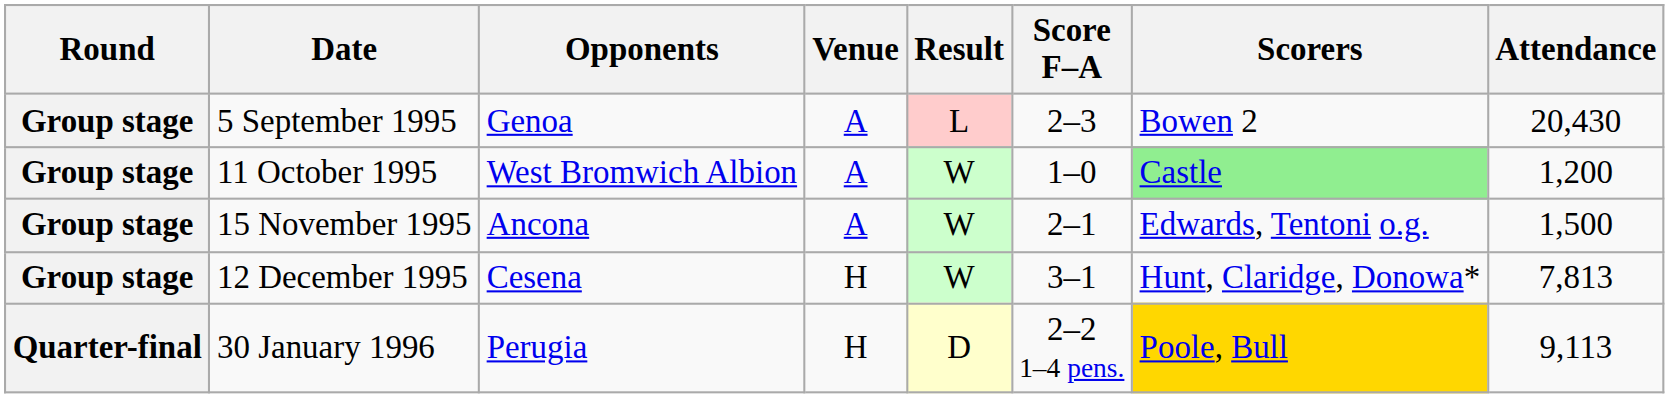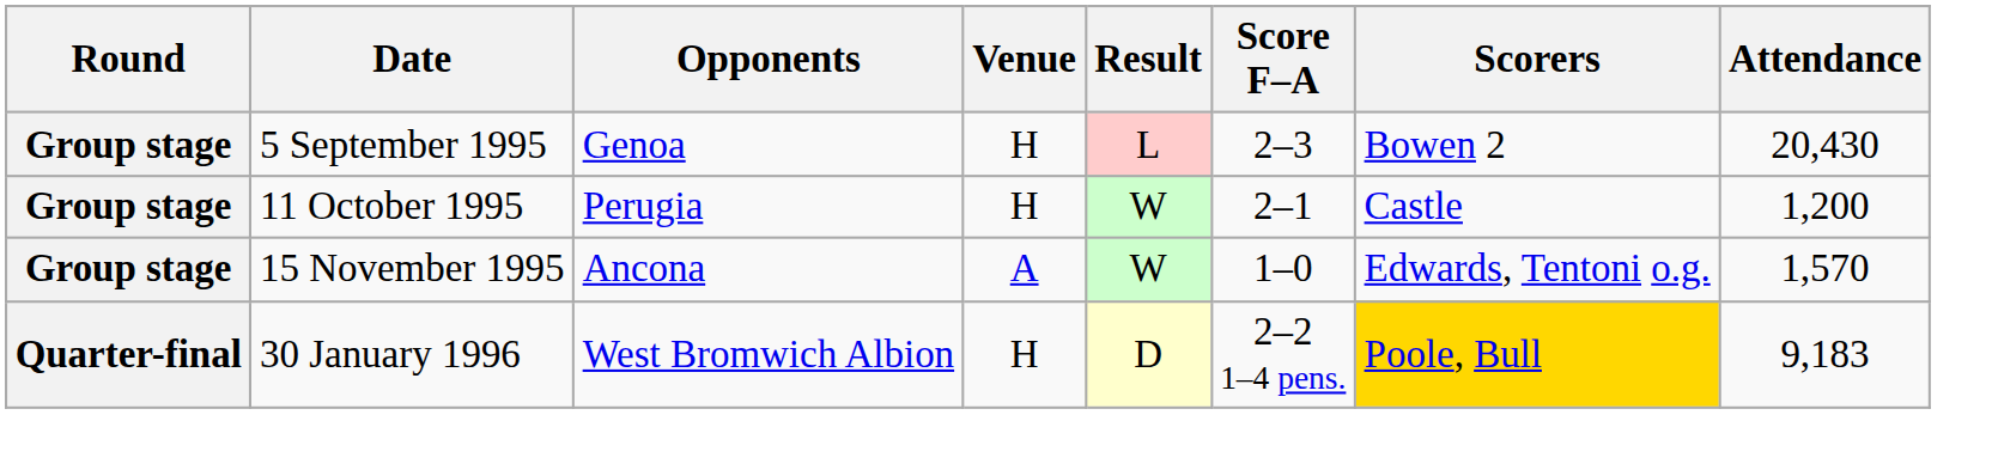5 September 1995 | Venue: A -> H
11 October 1995 | Opponents: West Bromwich Albion -> Perugia
11 October 1995 | Venue: A -> H
11 October 1995 | Score F–A: 1–0 -> 2–1
11 October 1995 | Scorers: lightgreen background -> no background
15 November 1995 | Score F–A: 2–1 -> 1–0
15 November 1995 | Attendance: 1,500 -> 1,570
- row: Group stage | 12 December 1995 | Cesena | H | W | 3–1 | Hunt, Claridge, Donowa* | 7,813
30 January 1996 | Opponents: Perugia -> West Bromwich Albion
30 January 1996 | Attendance: 9,113 -> 9,183
